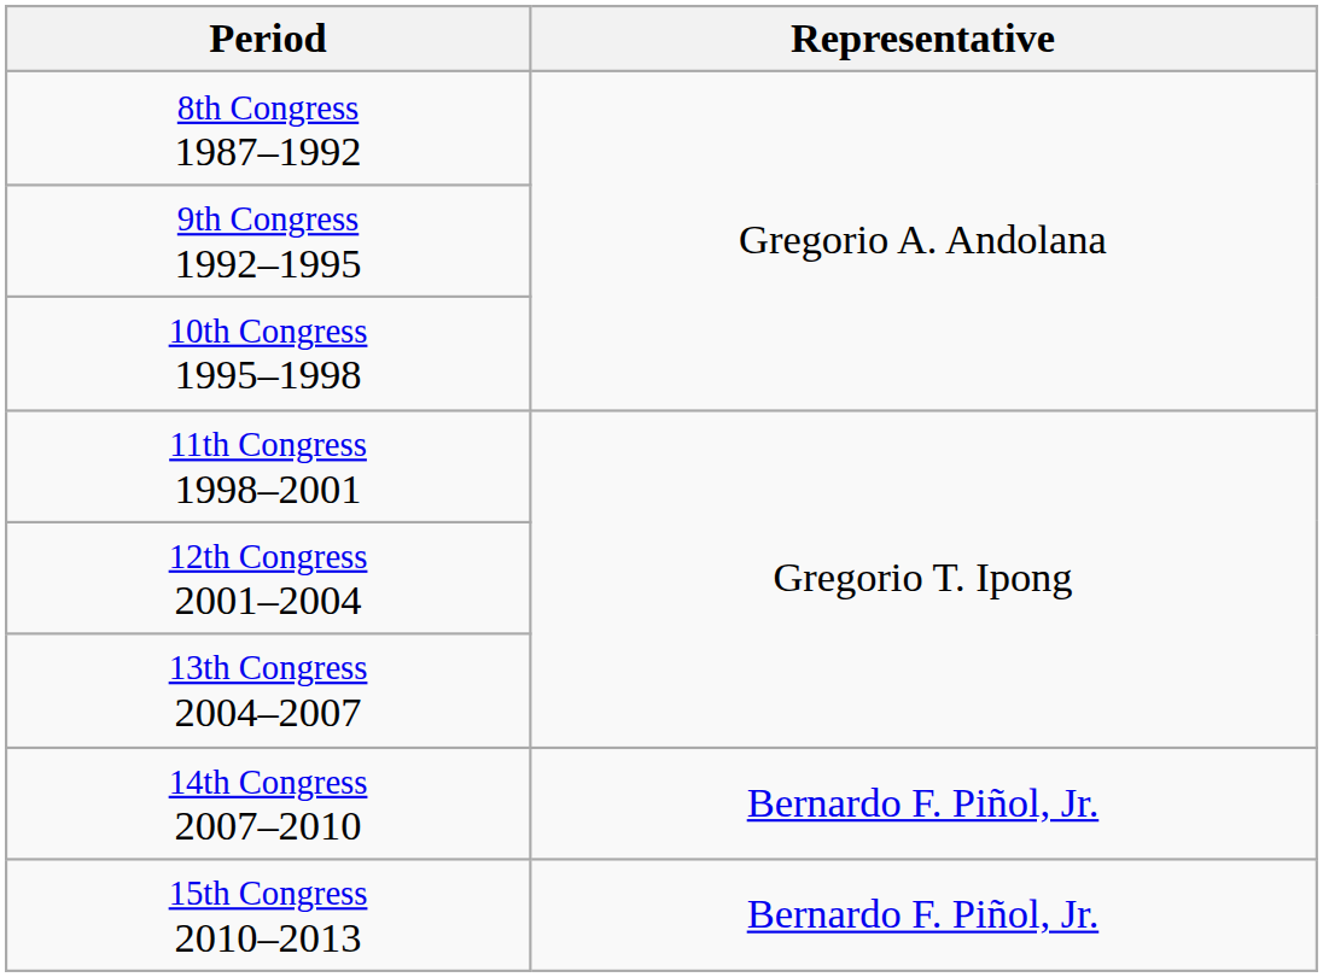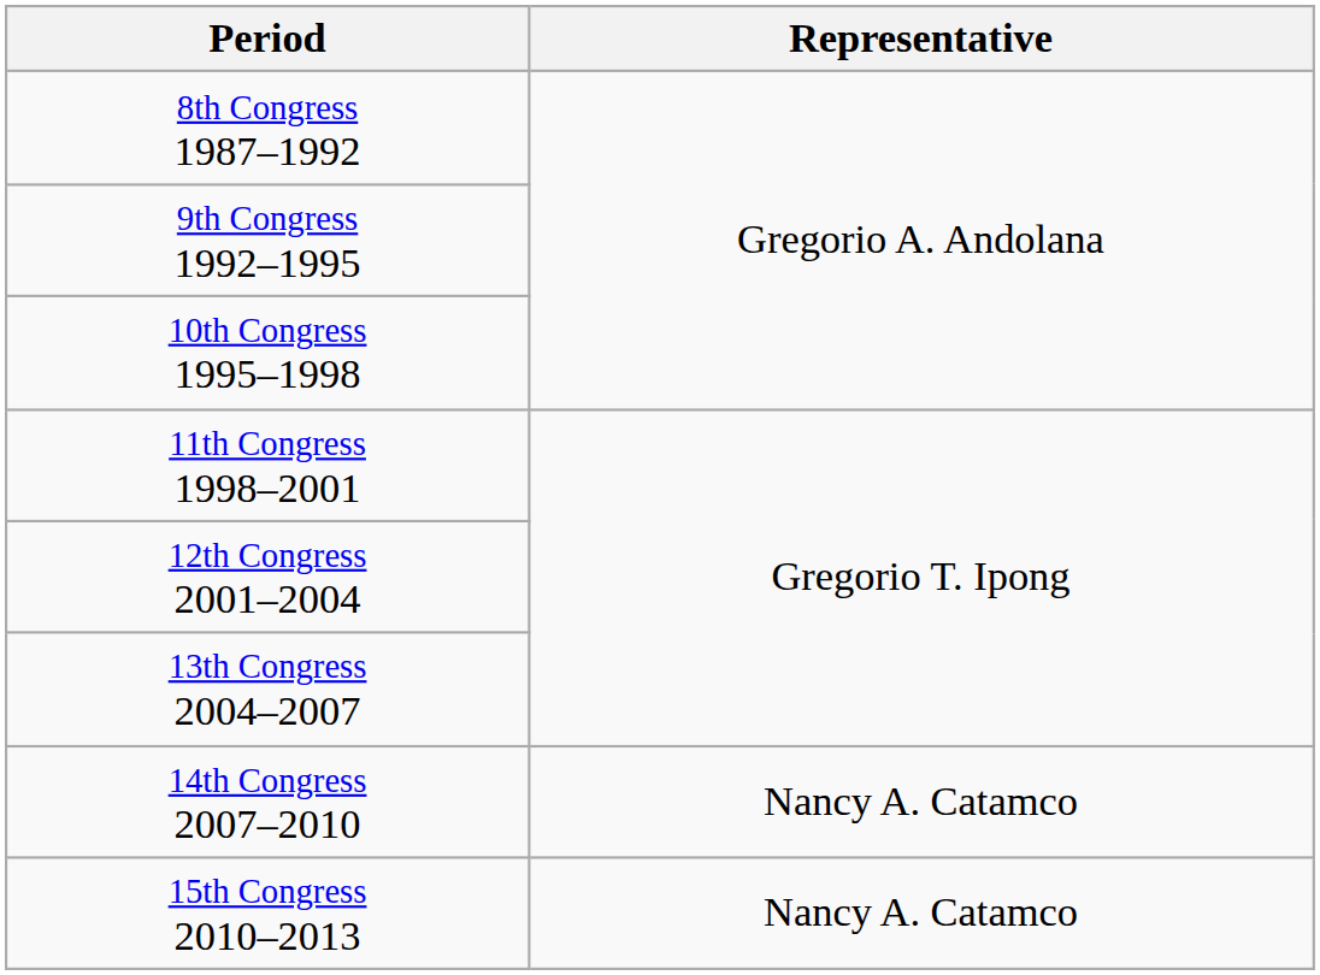14th Congress 2007–2010 | Representative: Bernardo F. Piñol, Jr. -> Nancy A. Catamco
15th Congress 2010–2013 | Representative: Bernardo F. Piñol, Jr. -> Nancy A. Catamco
